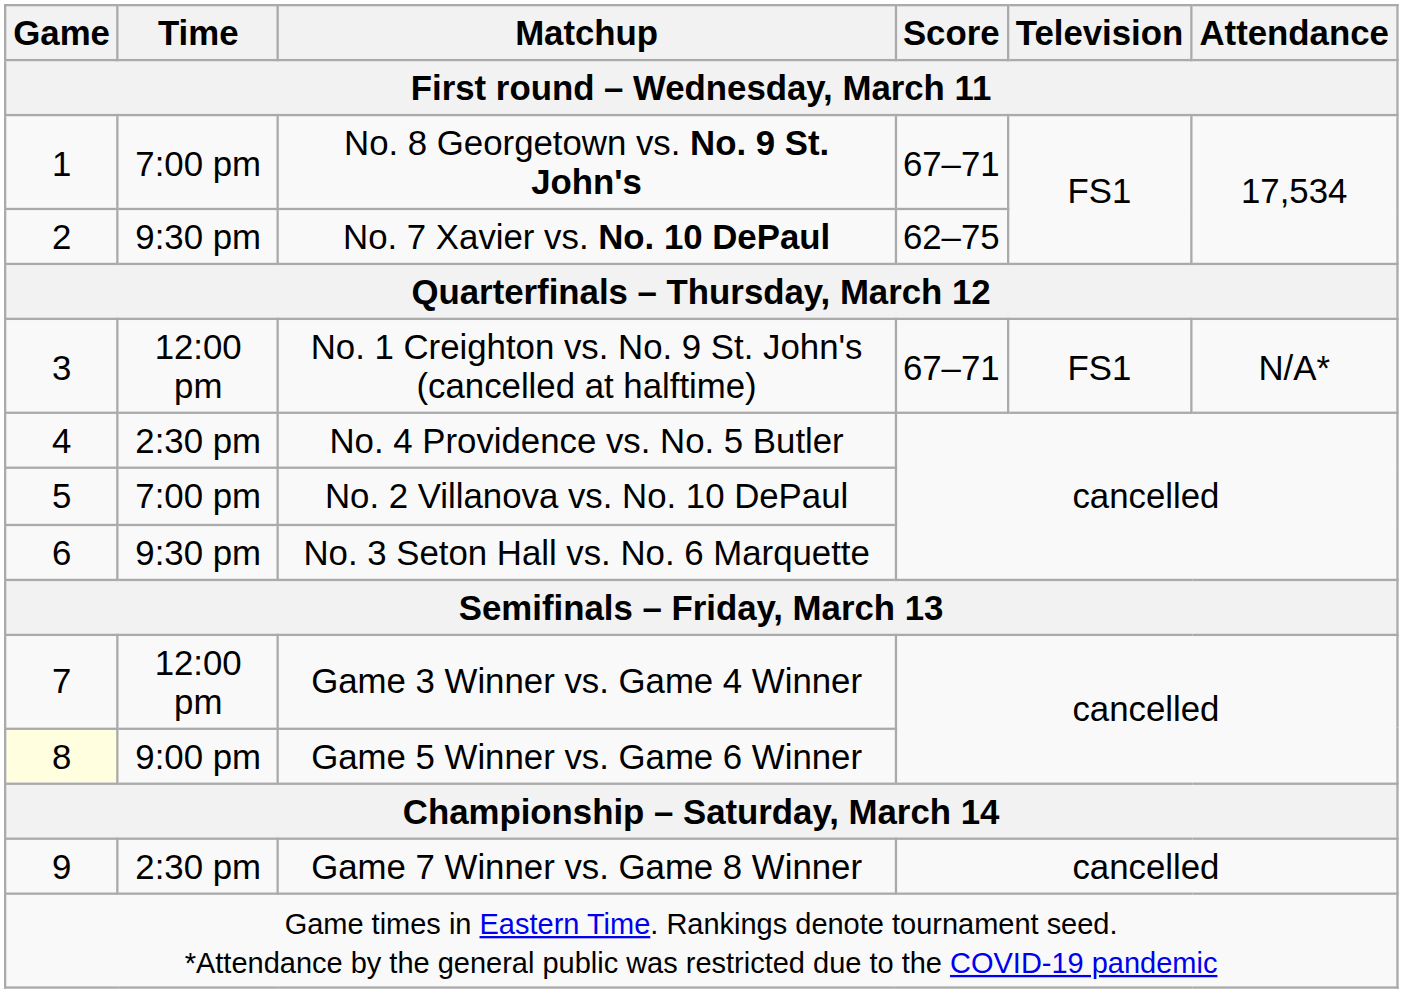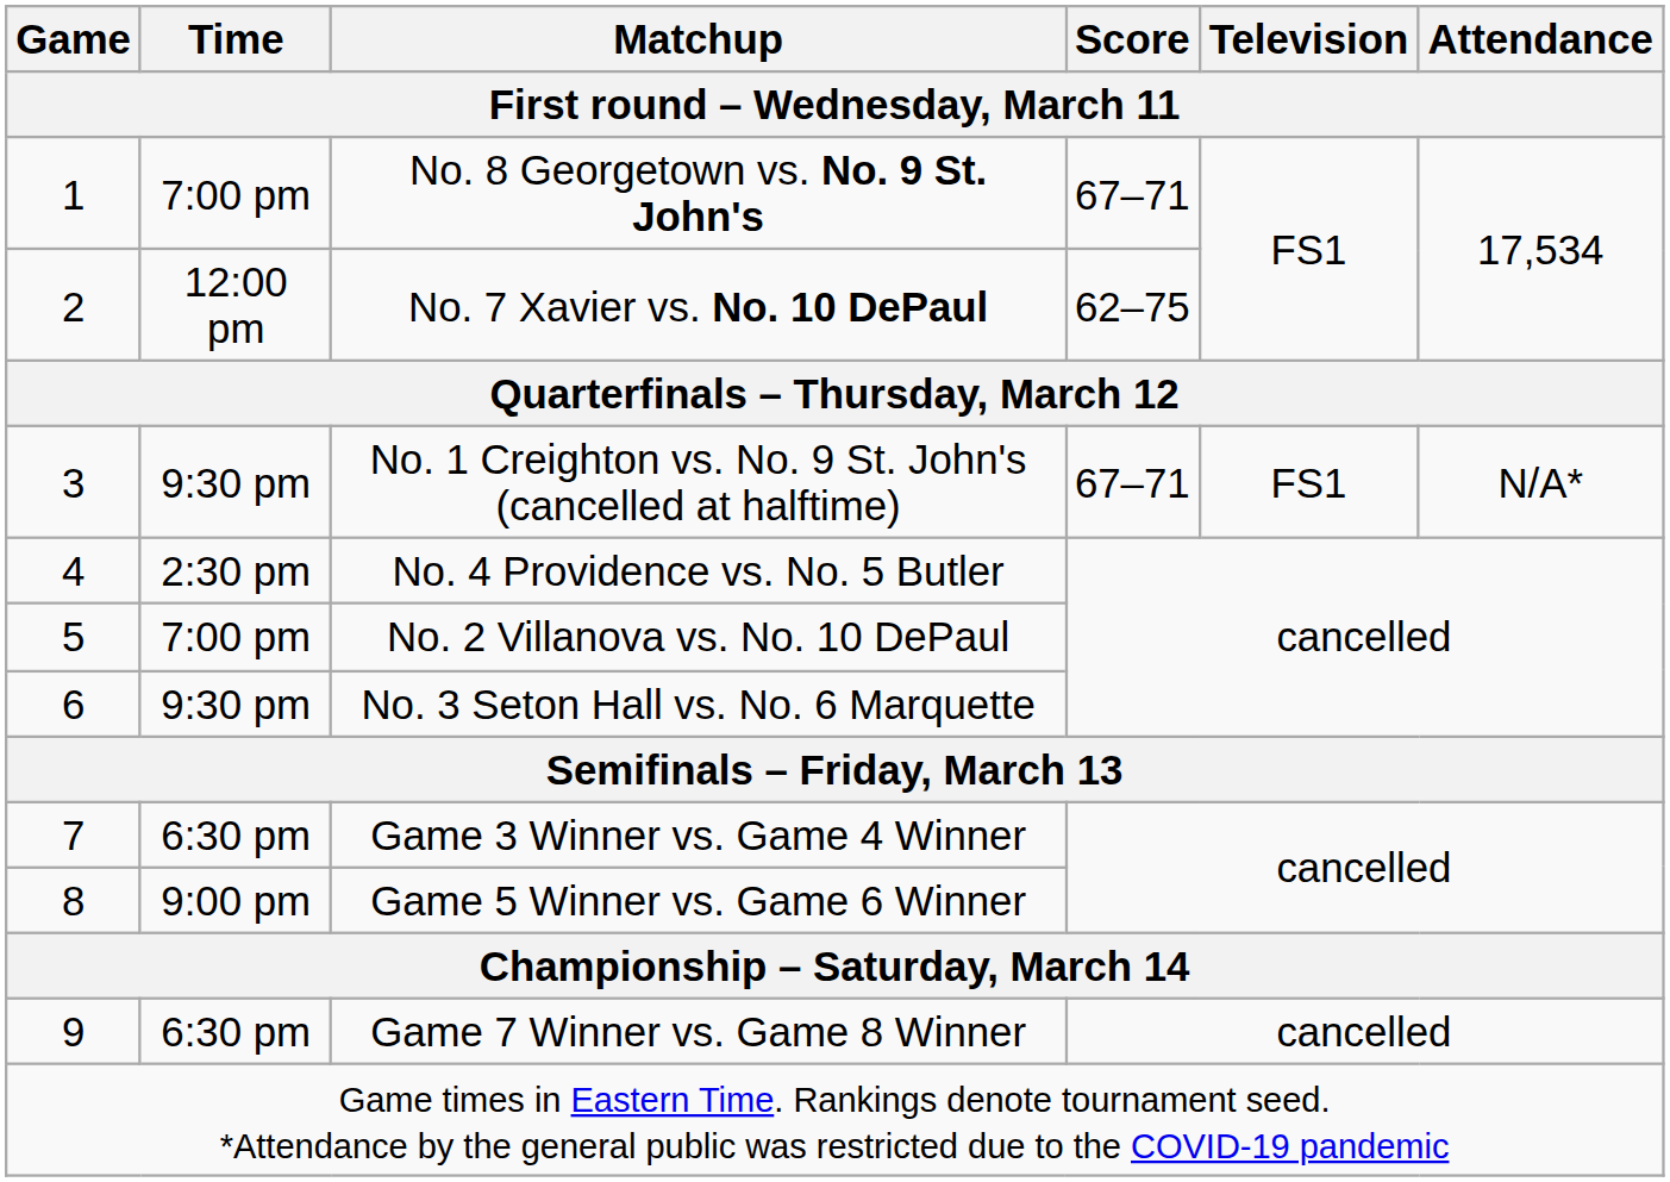No. 7 Xavier vs. No. 10 DePaul | Time: 9:30 pm -> 12:00 pm
No. 1 Creighton vs. No. 9 St. John's (cancelled at halftime) | Time: 12:00 pm -> 9:30 pm
Game 3 Winner vs. Game 4 Winner | Time: 12:00 pm -> 6:30 pm
Game 5 Winner vs. Game 6 Winner | Game: lightyellow background -> no background
Game 7 Winner vs. Game 8 Winner | Time: 2:30 pm -> 6:30 pm
